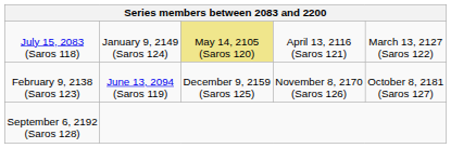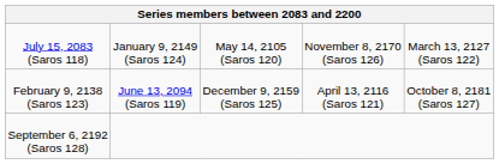July 15, 2083 (Saros 118) | column 3: khaki background -> no background
July 15, 2083 (Saros 118) | column 4: April 13, 2116 (Saros 121) -> November 8, 2170 (Saros 126)
February 9, 2138 (Saros 123) | column 4: November 8, 2170 (Saros 126) -> April 13, 2116 (Saros 121)
